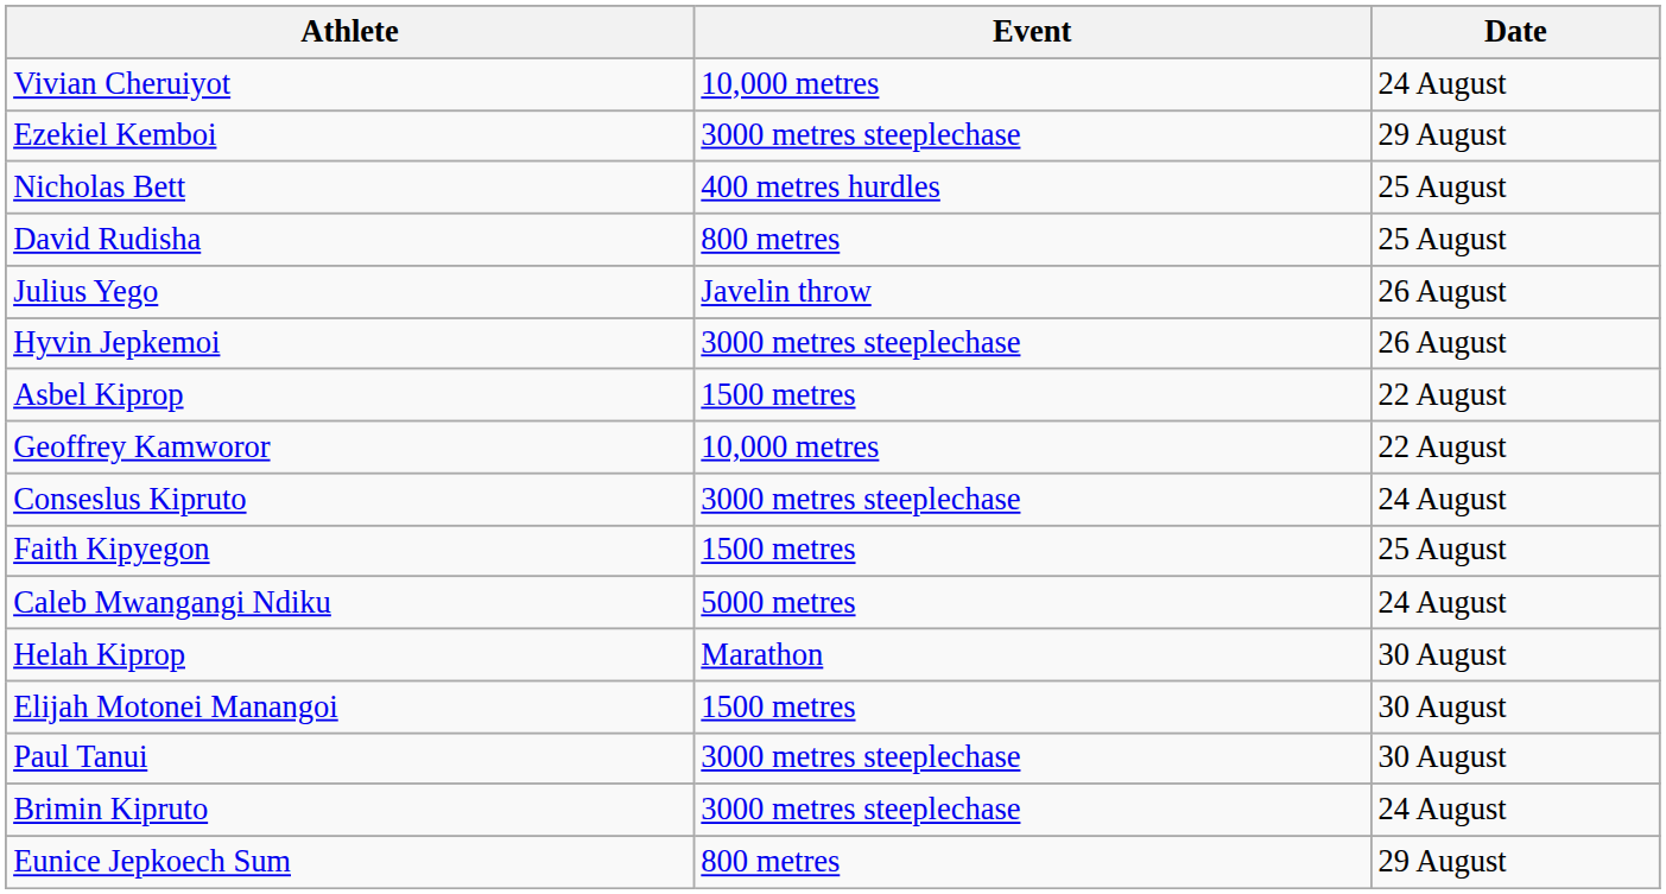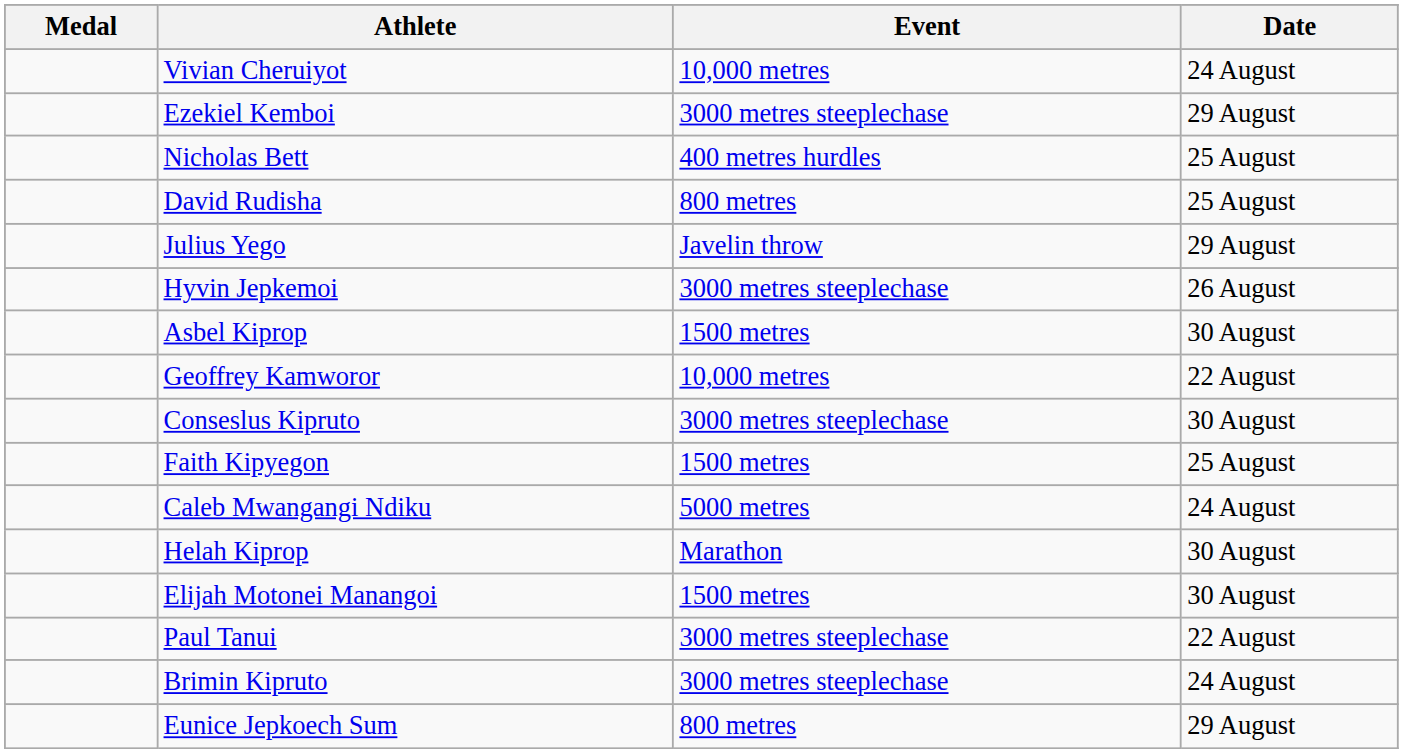+ column: Medal
Julius Yego | Date: 26 August -> 29 August
Asbel Kiprop | Date: 22 August -> 30 August
Conseslus Kipruto | Date: 24 August -> 30 August
Paul Tanui | Date: 30 August -> 22 August
